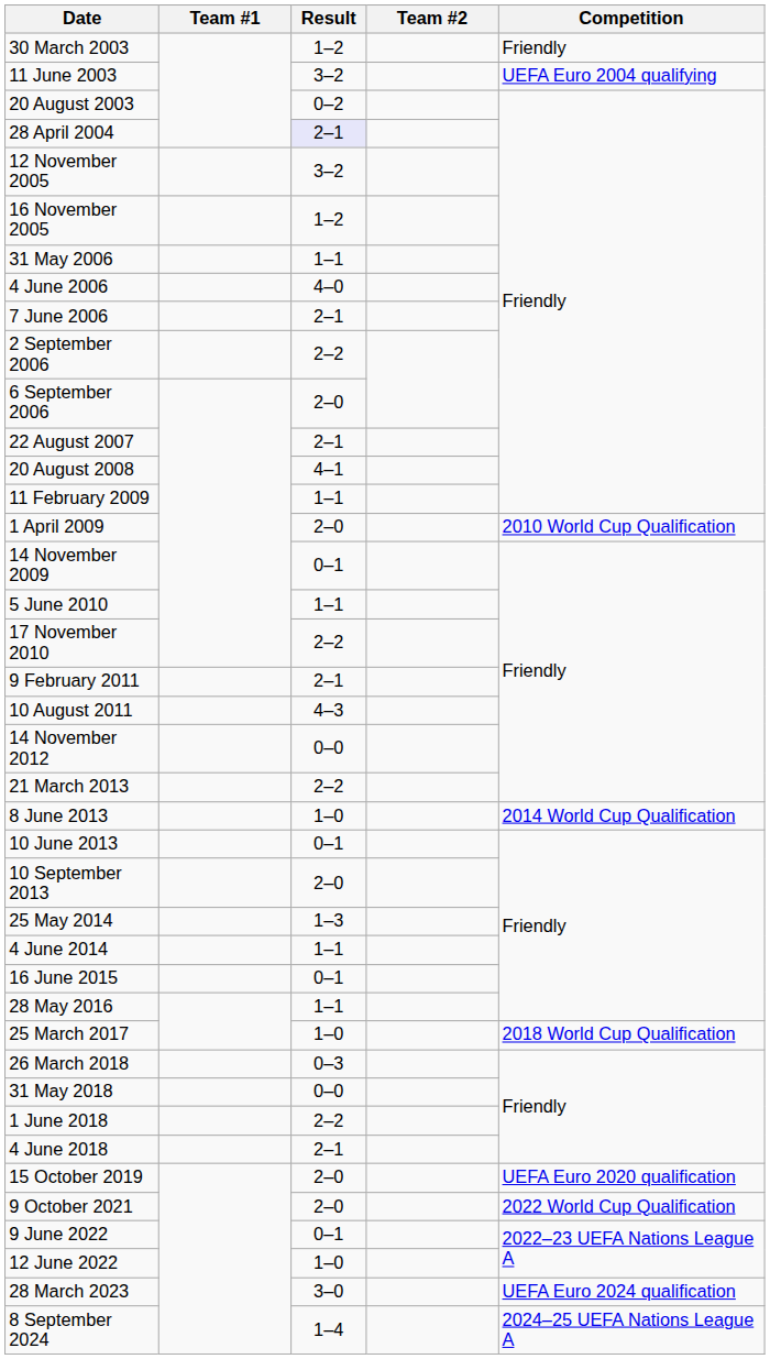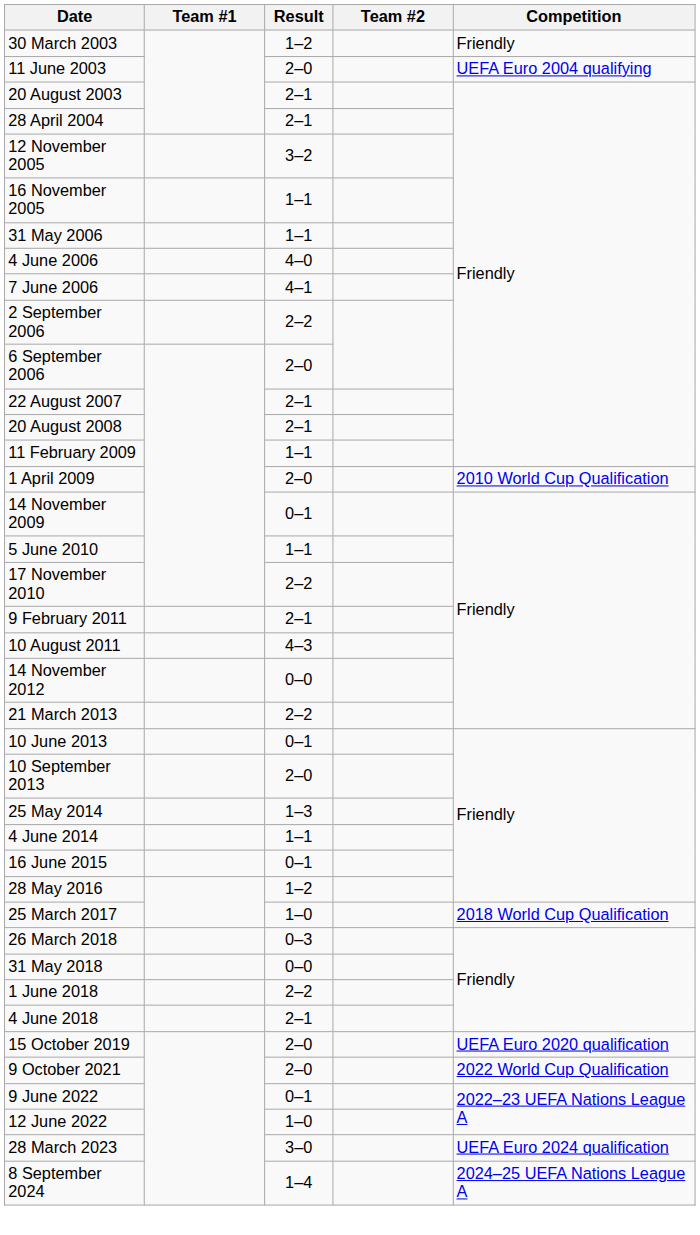11 June 2003 | Result: 3–2 -> 2–0
20 August 2003 | Result: 0–2 -> 2–1
28 April 2004 | Result: lavender background -> no background
16 November 2005 | Result: 1–2 -> 1–1
7 June 2006 | Result: 2–1 -> 4–1
20 August 2008 | Result: 4–1 -> 2–1
- row: 8 June 2013 | 1–0 | 2014 World Cup Qualification
28 May 2016 | Result: 1–1 -> 1–2
